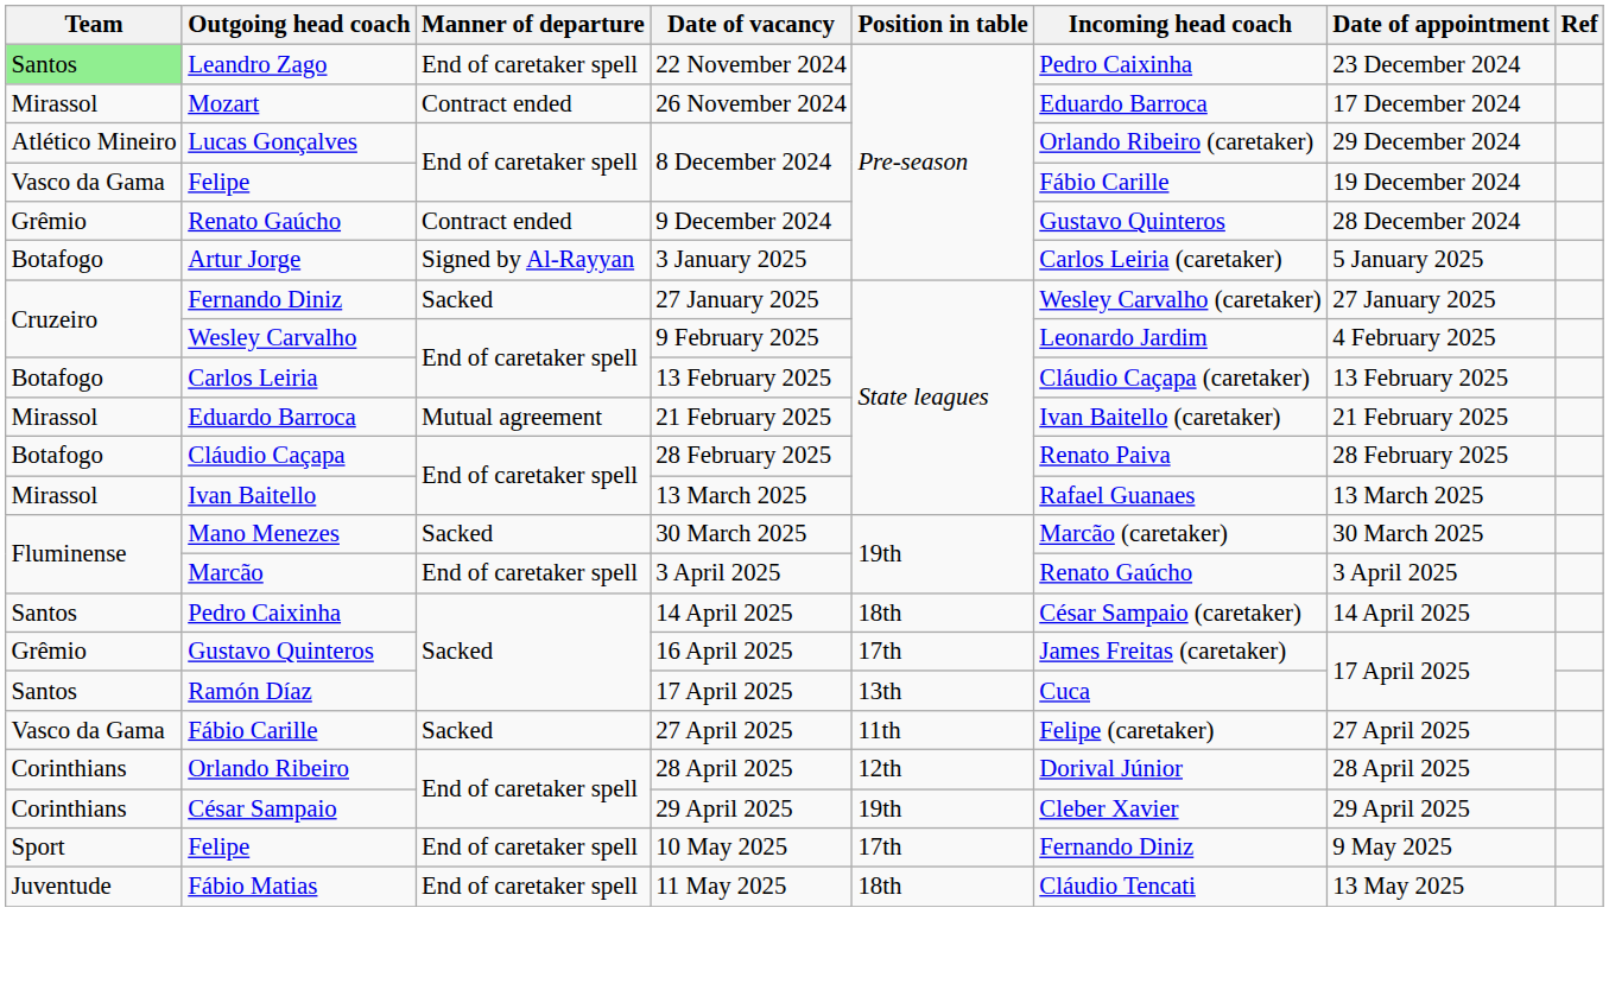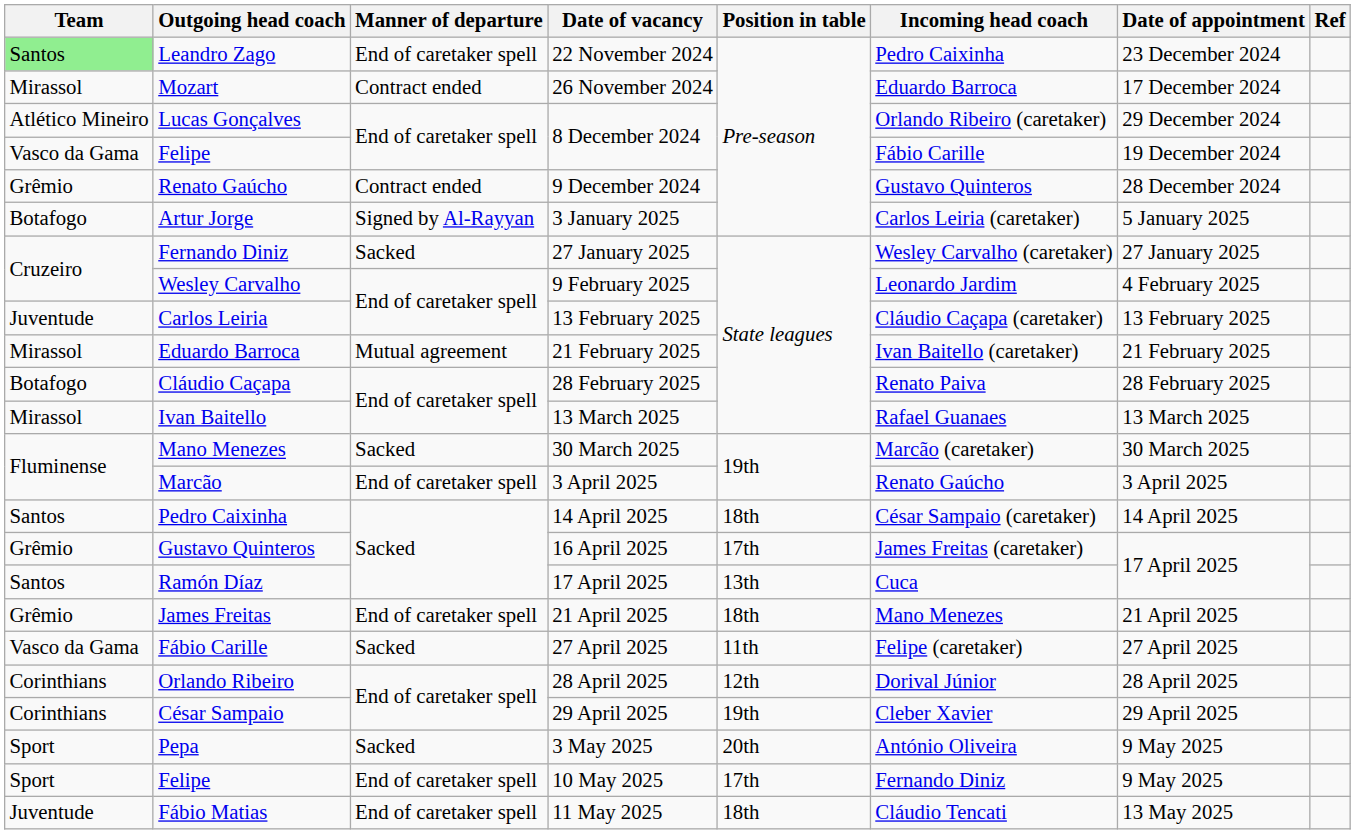Carlos Leiria | Team: Botafogo -> Juventude
+ row: Grêmio | James Freitas | End of caretaker spell | 21 April 2025 | 18th | Mano Menezes | 21 April 2025
+ row: Sport | Pepa | Sacked | 3 May 2025 | 20th | António Oliveira | 9 May 2025
